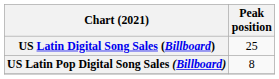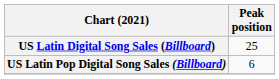US Latin Pop Digital Song Sales (Billboard) | Peak position: 8 -> 6
